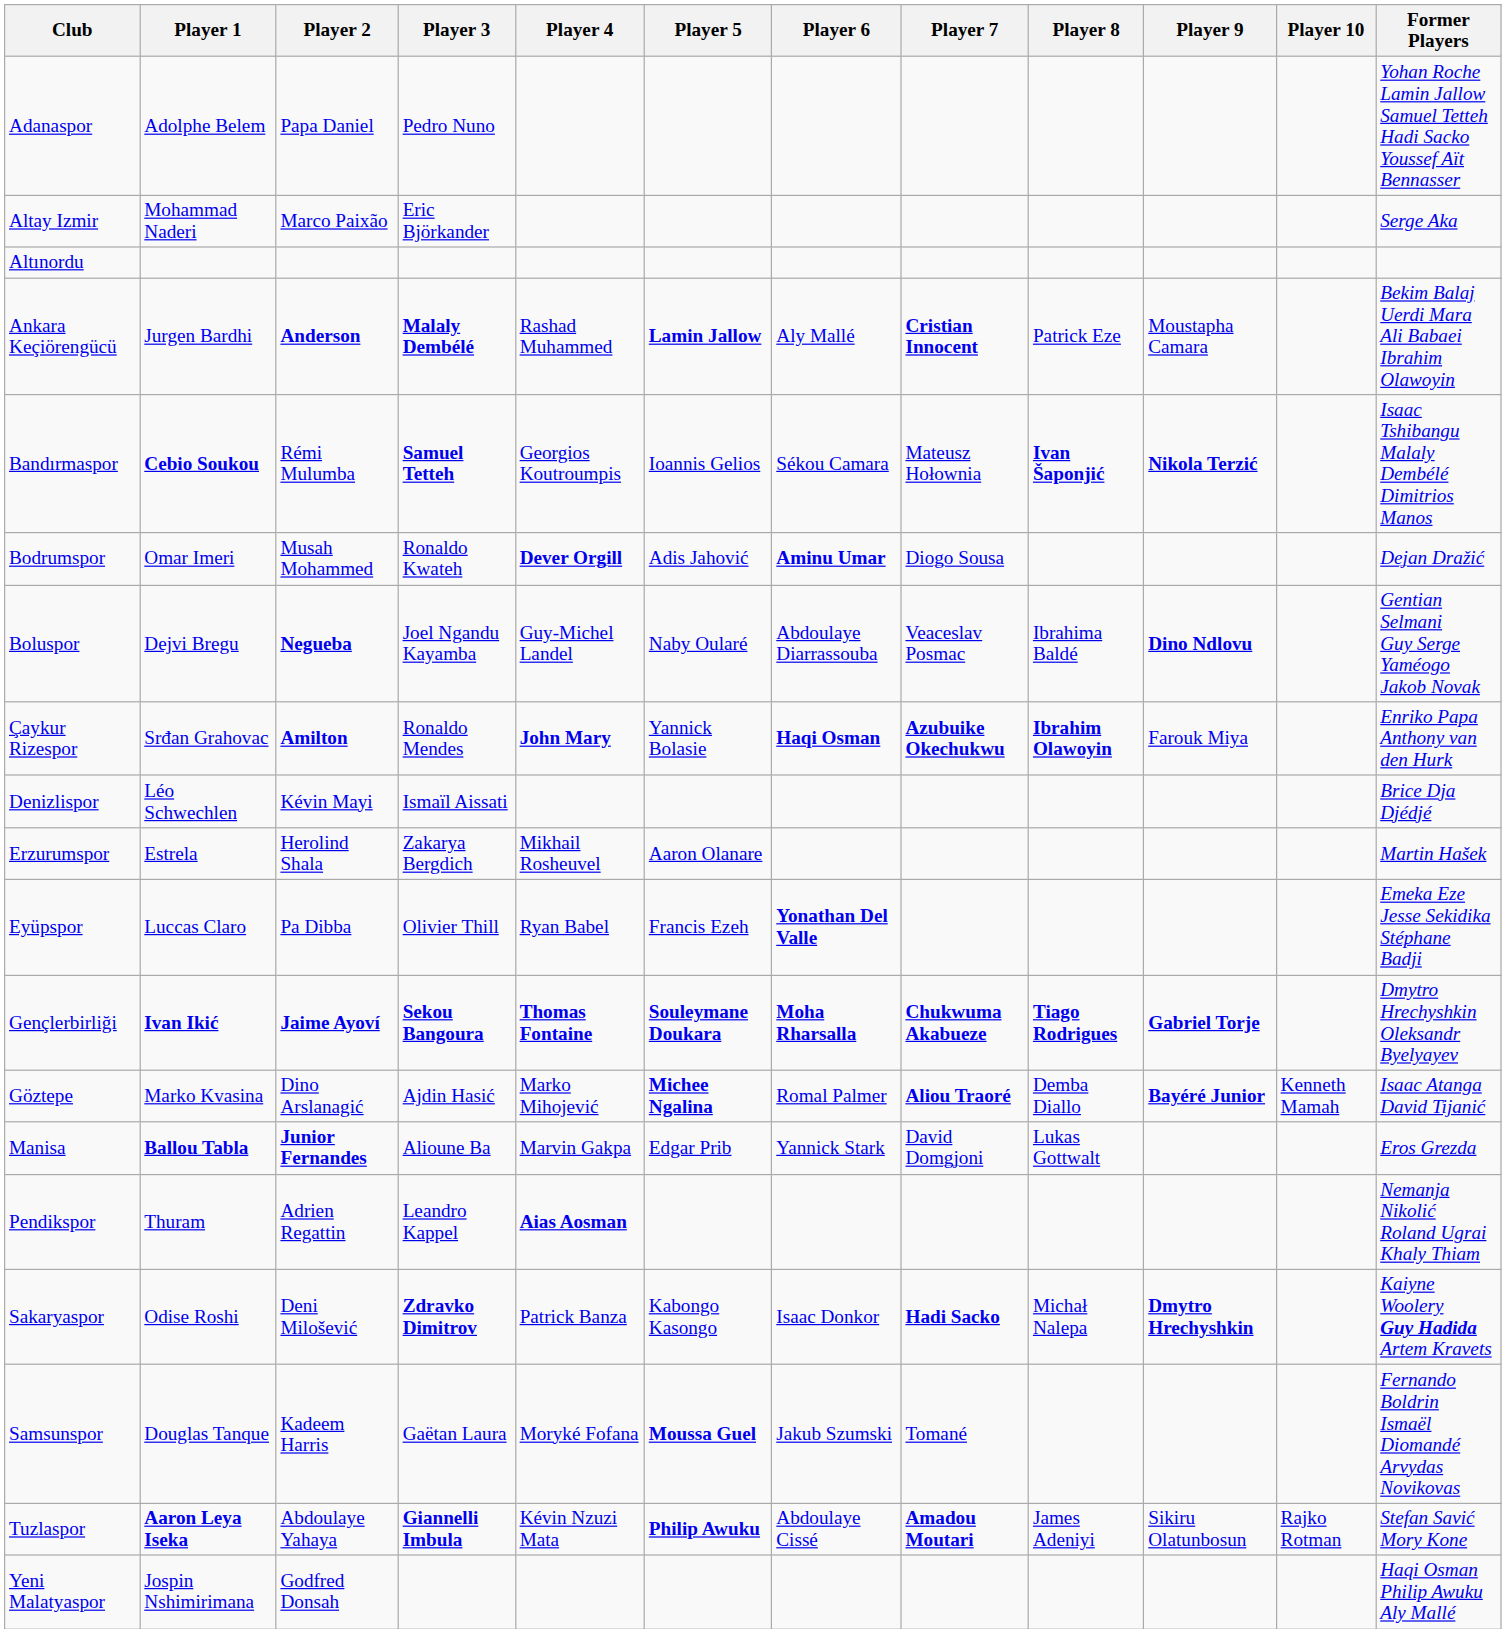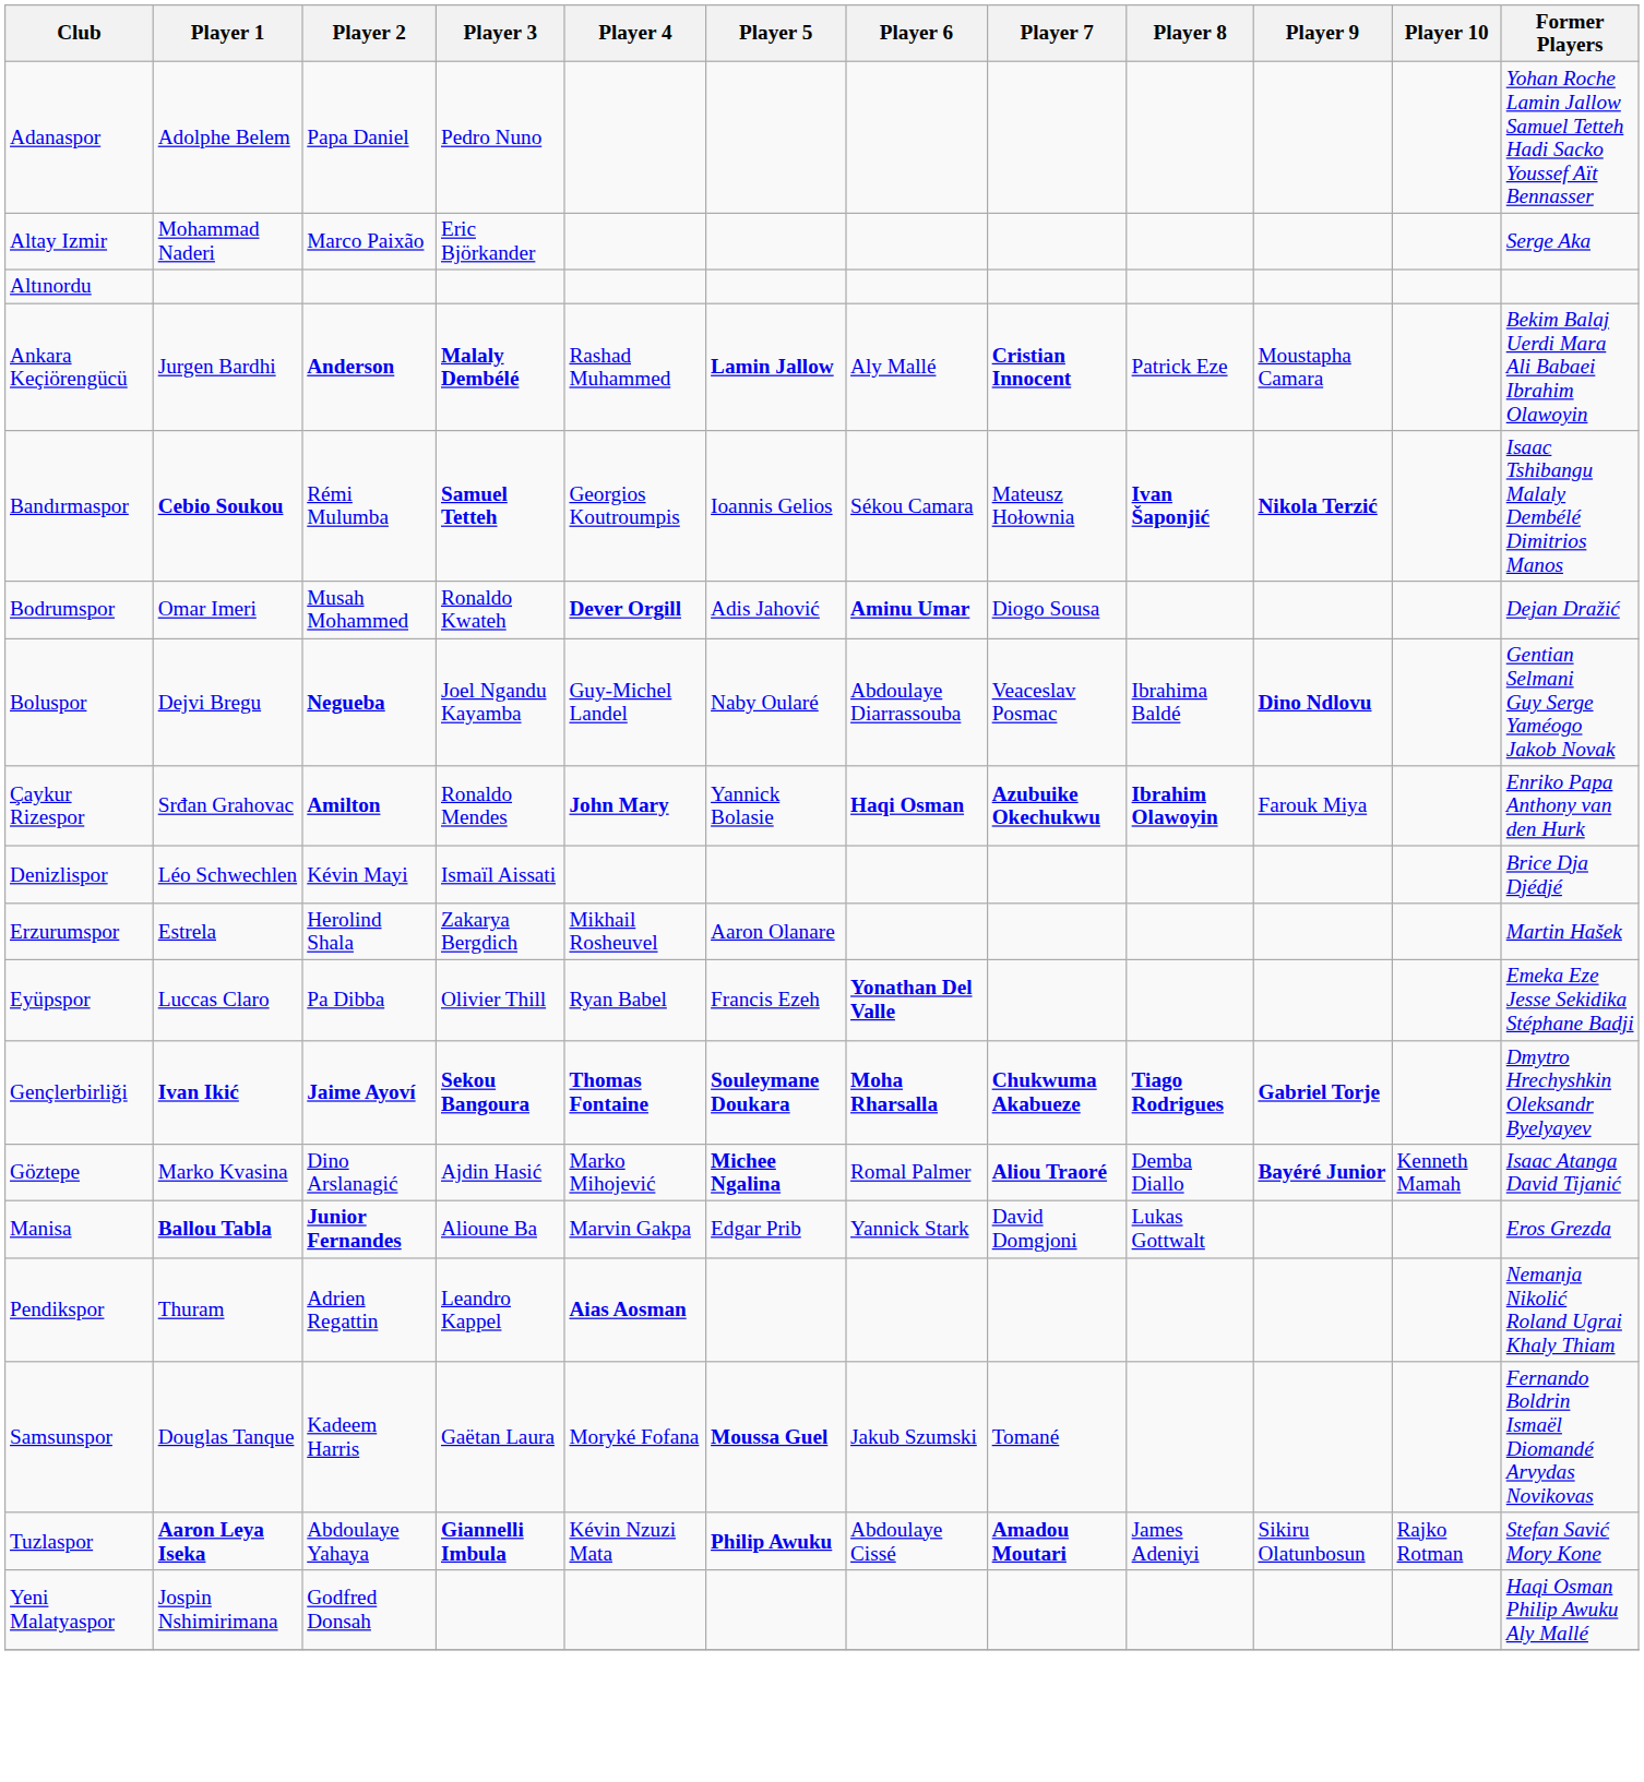- row: Sakaryaspor | Odise Roshi | Deni Milošević | Zdravko Dimitrov | Patrick Banza | Kabongo Kasongo | Isaac Donkor | Hadi Sacko | Michał Nalepa | Dmytro Hrechyshkin | Kaiyne Woolery Guy Hadida Artem Kravets
